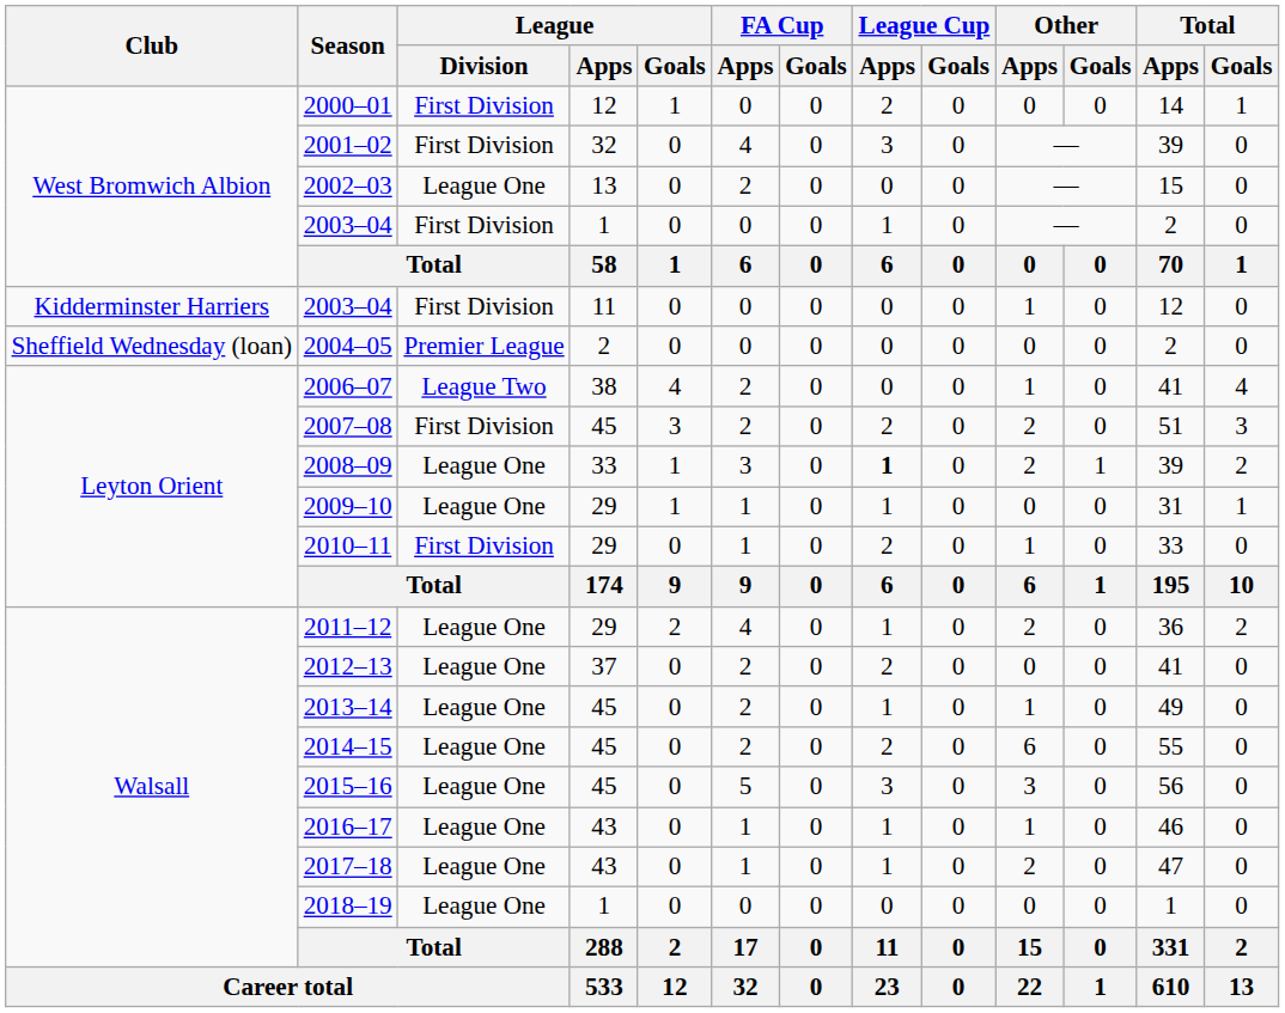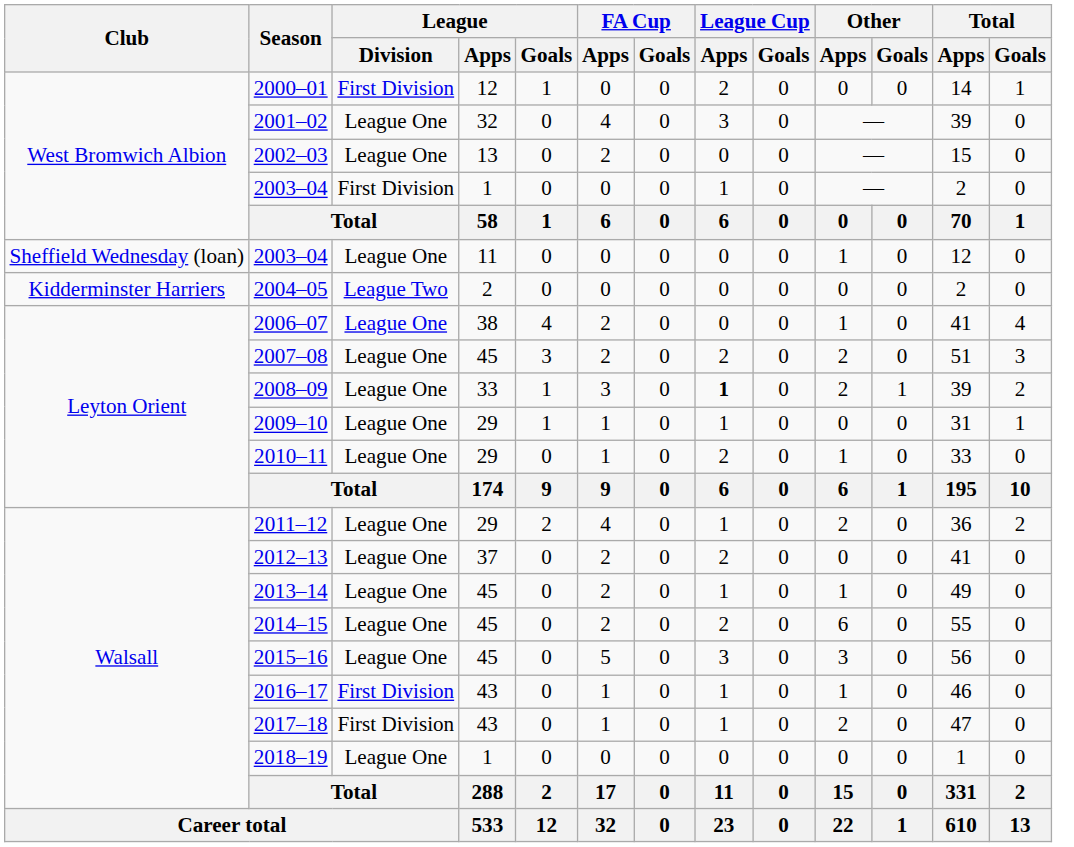2001–02 | League / Division: First Division -> League One
2003–04 / 11 | Club: Kidderminster Harriers -> Sheffield Wednesday (loan)
2003–04 / 11 | League / Division: First Division -> League One
2004–05 | Club: Sheffield Wednesday (loan) -> Kidderminster Harriers
2004–05 | League / Division: Premier League -> League Two
2006–07 | League / Division: League Two -> League One
2007–08 | League / Division: First Division -> League One
2010–11 | League / Division: First Division -> League One
2016–17 | League / Division: League One -> First Division
2017–18 | League / Division: League One -> First Division
